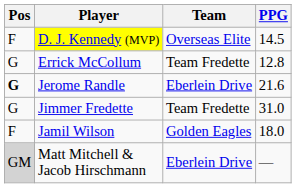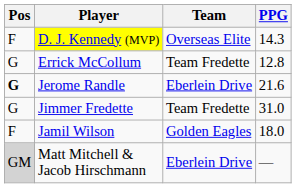D. J. Kennedy (MVP) | PPG: 14.5 -> 14.3
